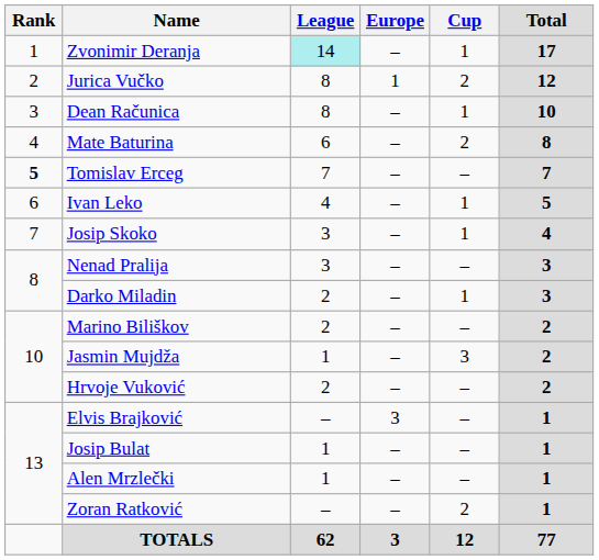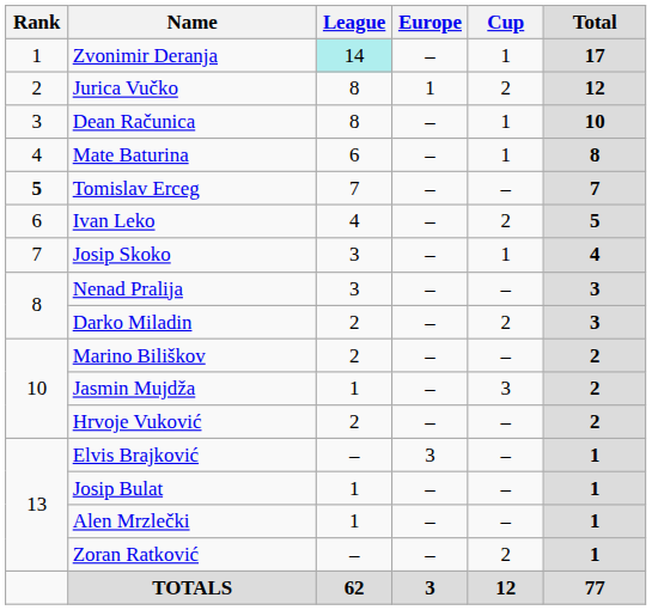Mate Baturina | Cup: 2 -> 1
Ivan Leko | Cup: 1 -> 2
Darko Miladin | Cup: 1 -> 2
